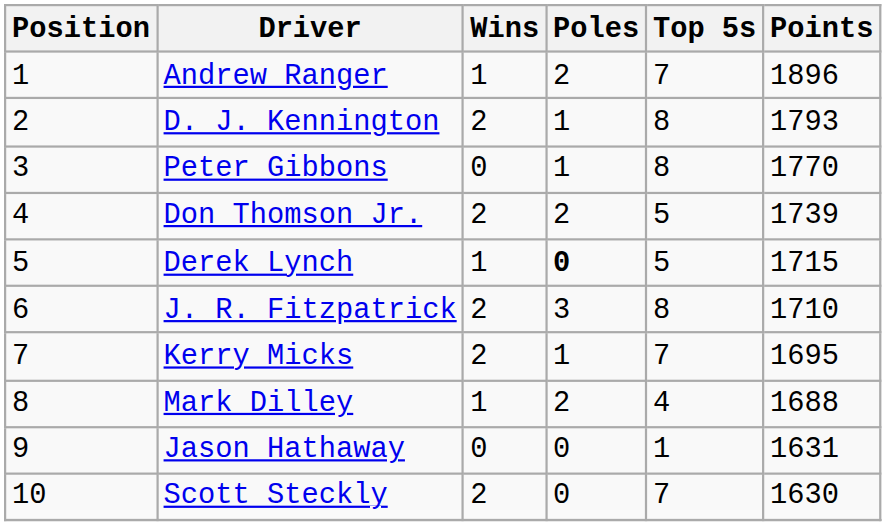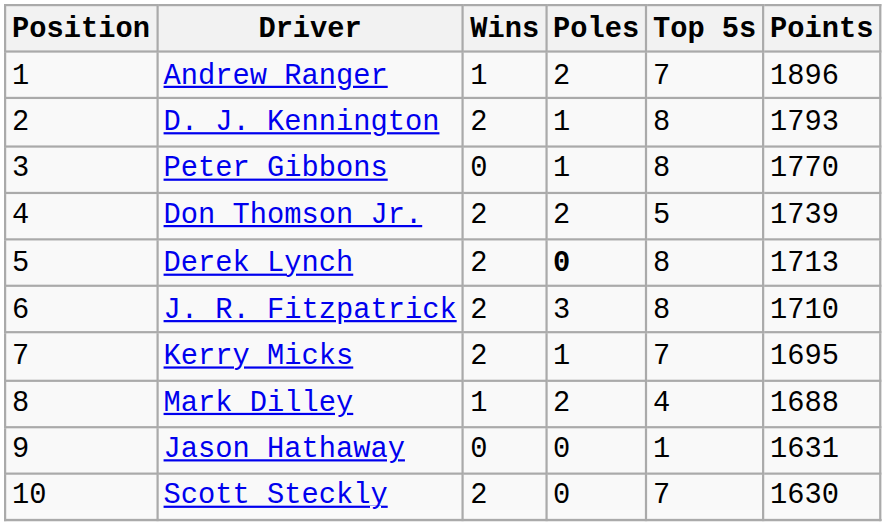Derek Lynch | Wins: 1 -> 2
Derek Lynch | Top 5s: 5 -> 8
Derek Lynch | Points: 1715 -> 1713
